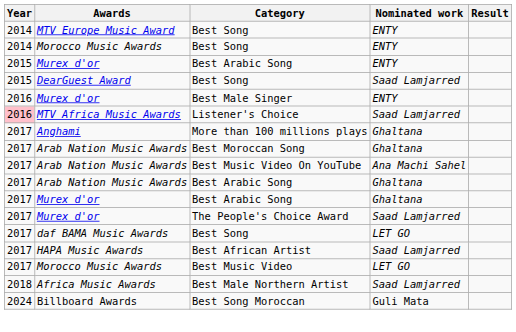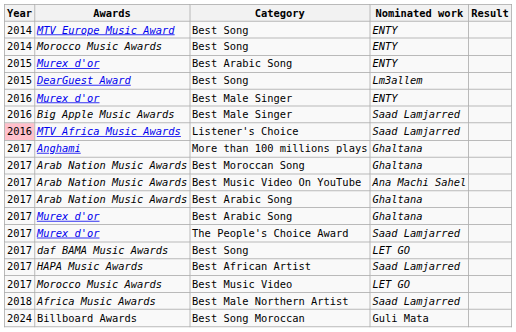DearGuest Award | Nominated work: Saad Lamjarred -> Lm3allem
+ row: 2016 | Big Apple Music Awards | Best Male Singer | Saad Lamjarred
